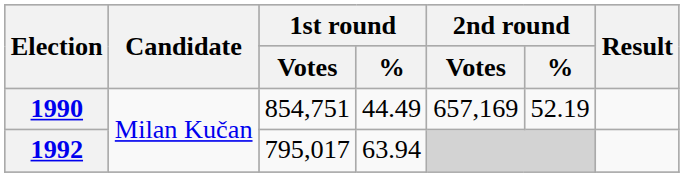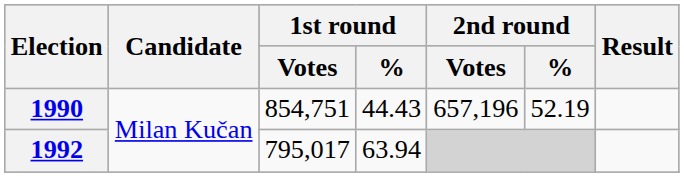1990 | 1st round / %: 44.49 -> 44.43
1990 | 2nd round / Votes: 657,169 -> 657,196
